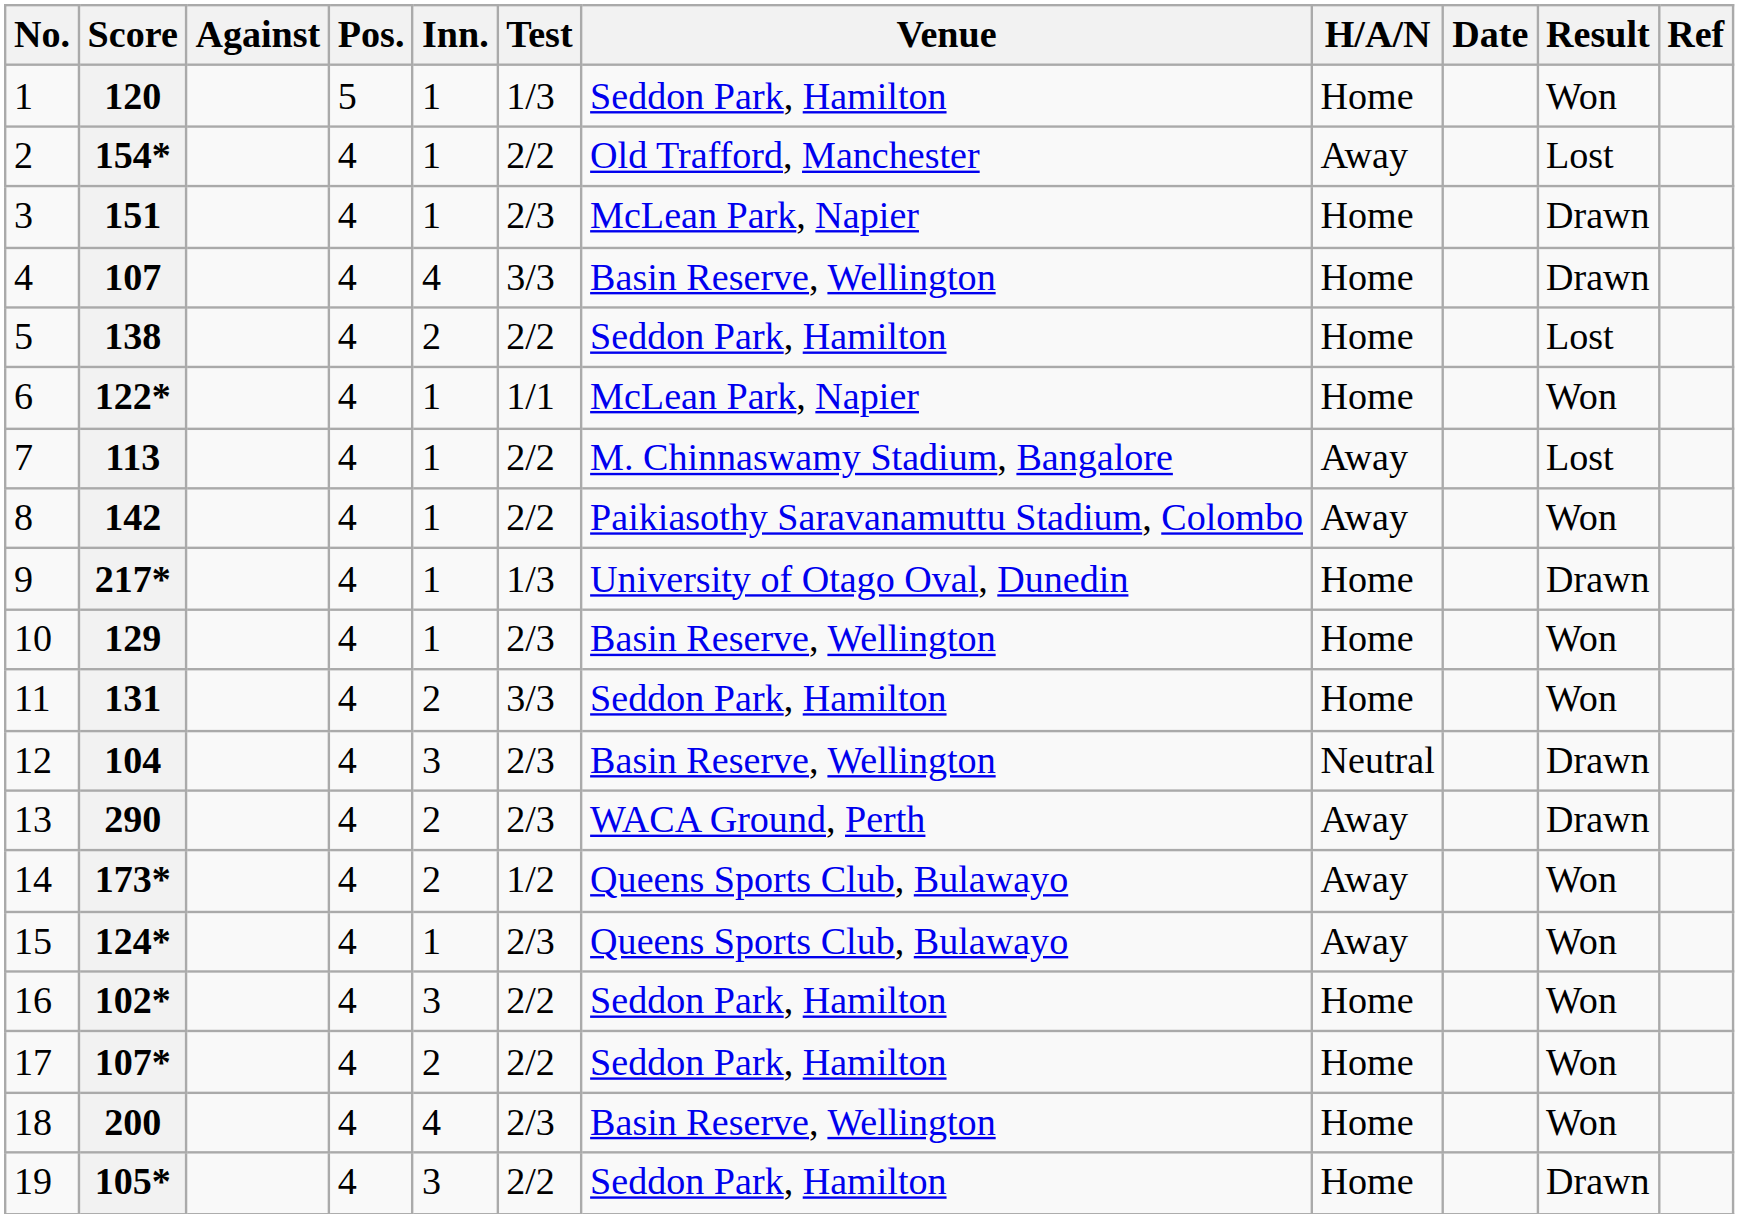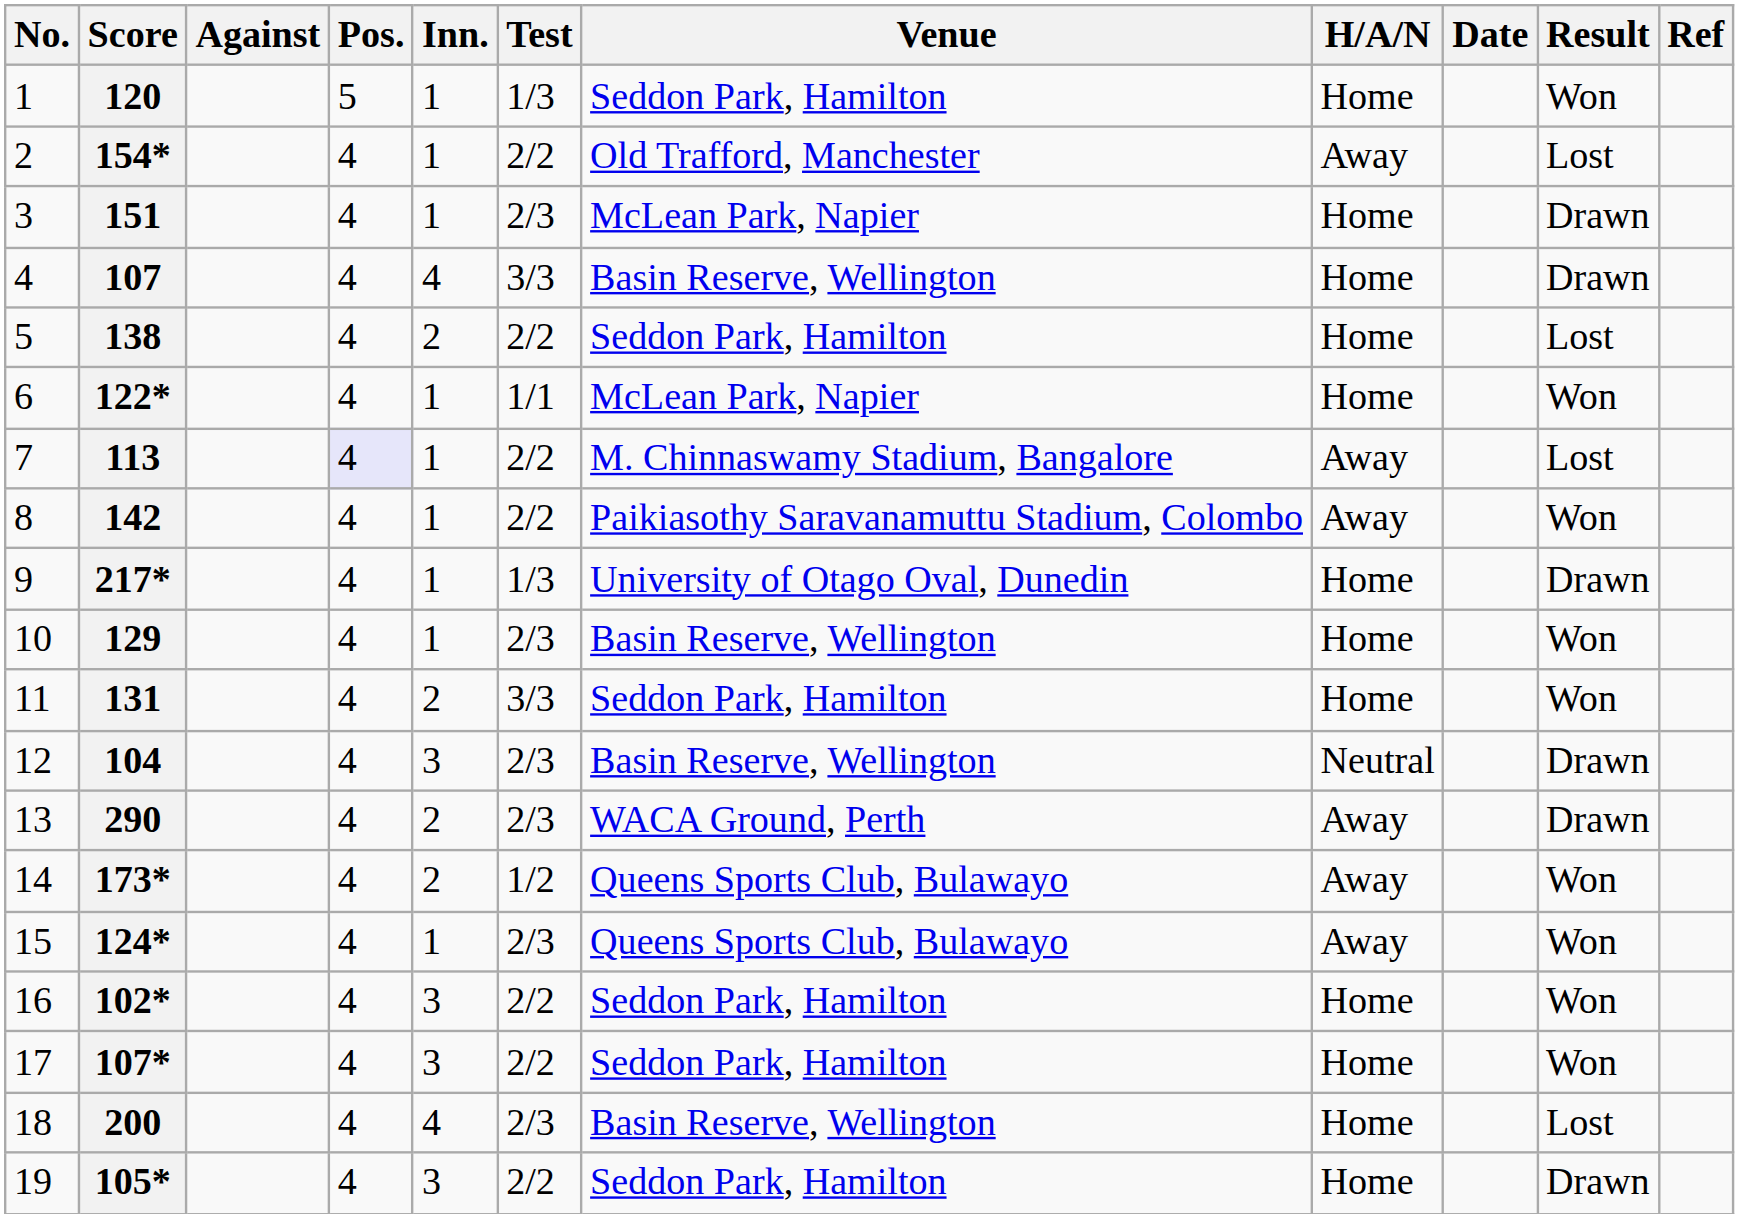113 | Pos.: no background -> lavender background
107* | Inn.: 2 -> 3
200 | Result: Won -> Lost
